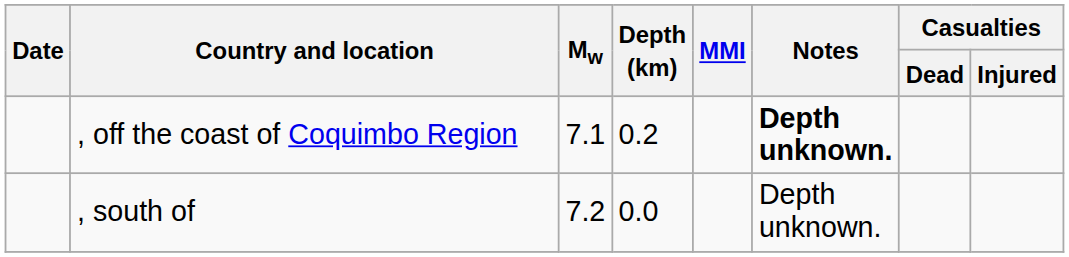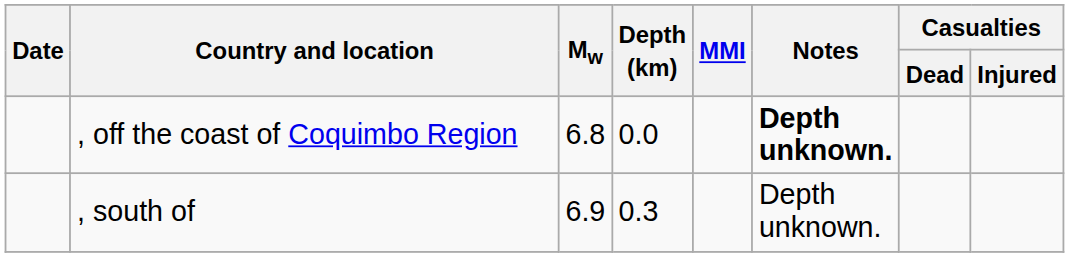, off the coast of Coquimbo Region | Mw: 7.1 -> 6.8
, off the coast of Coquimbo Region | Depth (km): 0.2 -> 0.0
, south of | Mw: 7.2 -> 6.9
, south of | Depth (km): 0.0 -> 0.3
